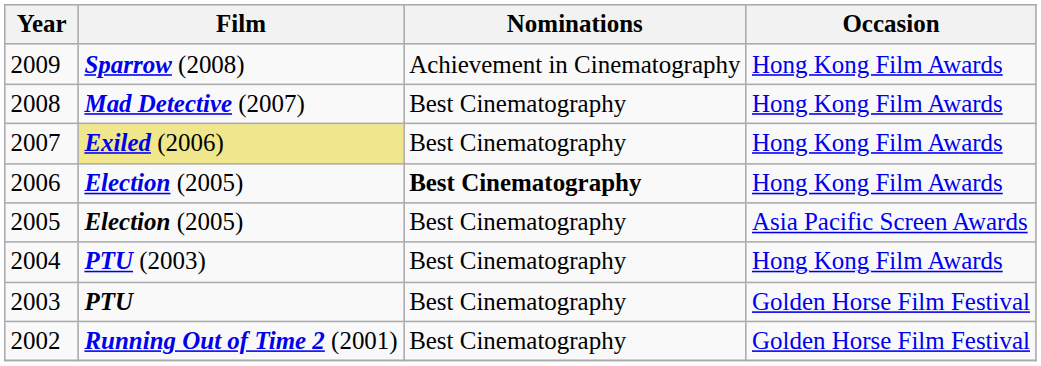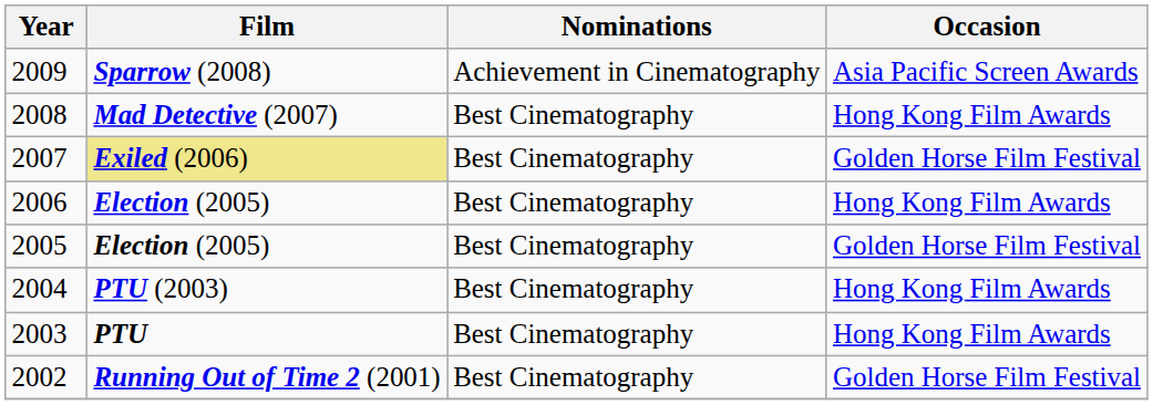2009 | Occasion: Hong Kong Film Awards -> Asia Pacific Screen Awards
2007 | Occasion: Hong Kong Film Awards -> Golden Horse Film Festival
2006 | Nominations: bold -> normal
2005 | Occasion: Asia Pacific Screen Awards -> Golden Horse Film Festival
2003 | Occasion: Golden Horse Film Festival -> Hong Kong Film Awards
